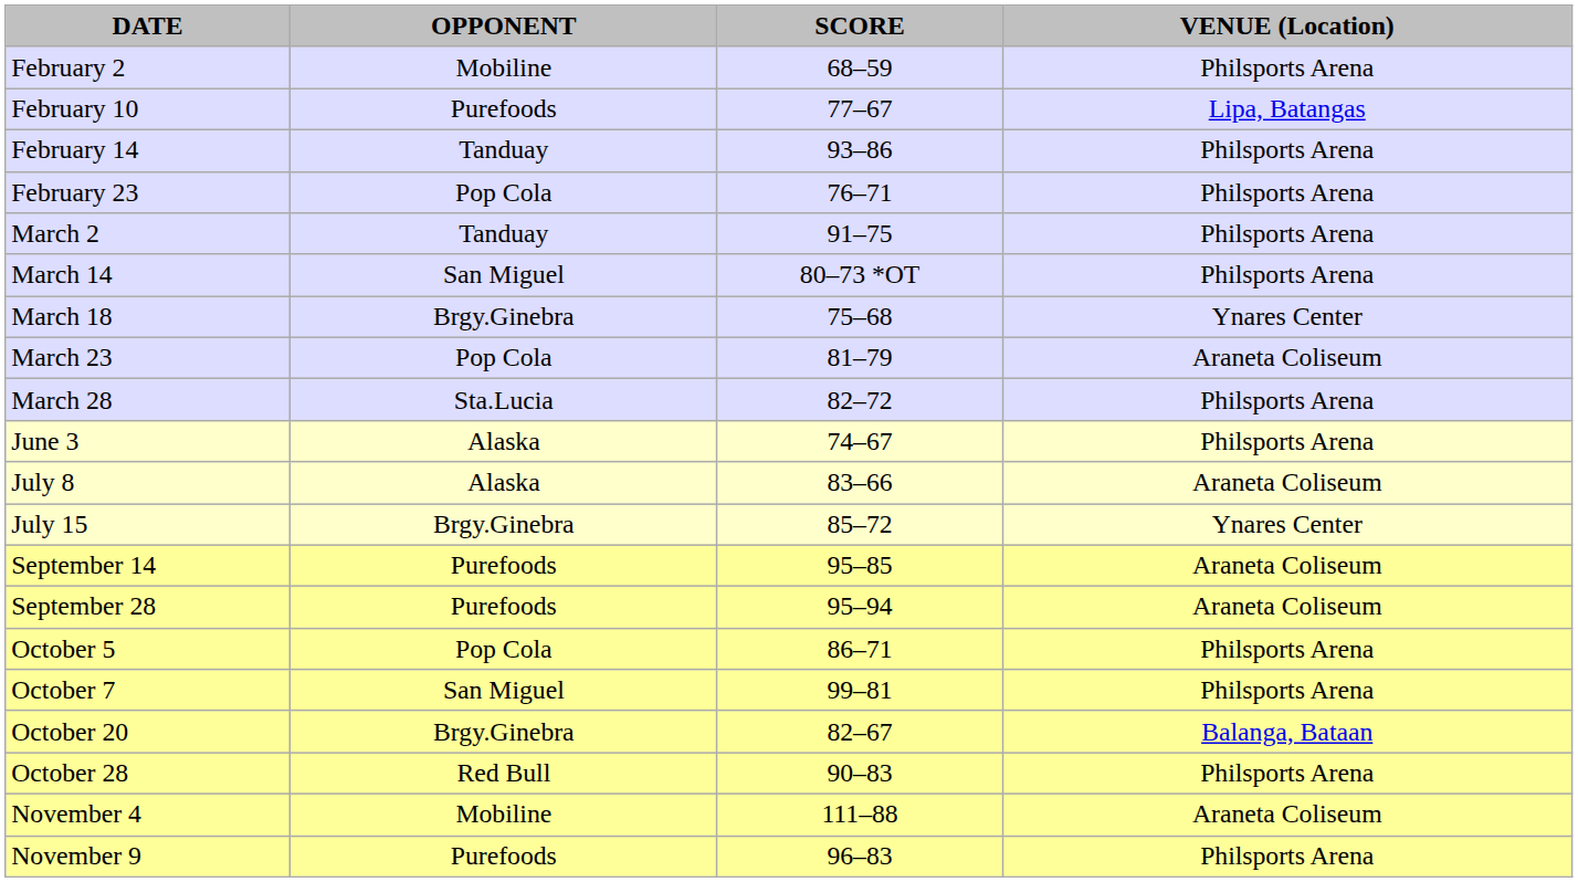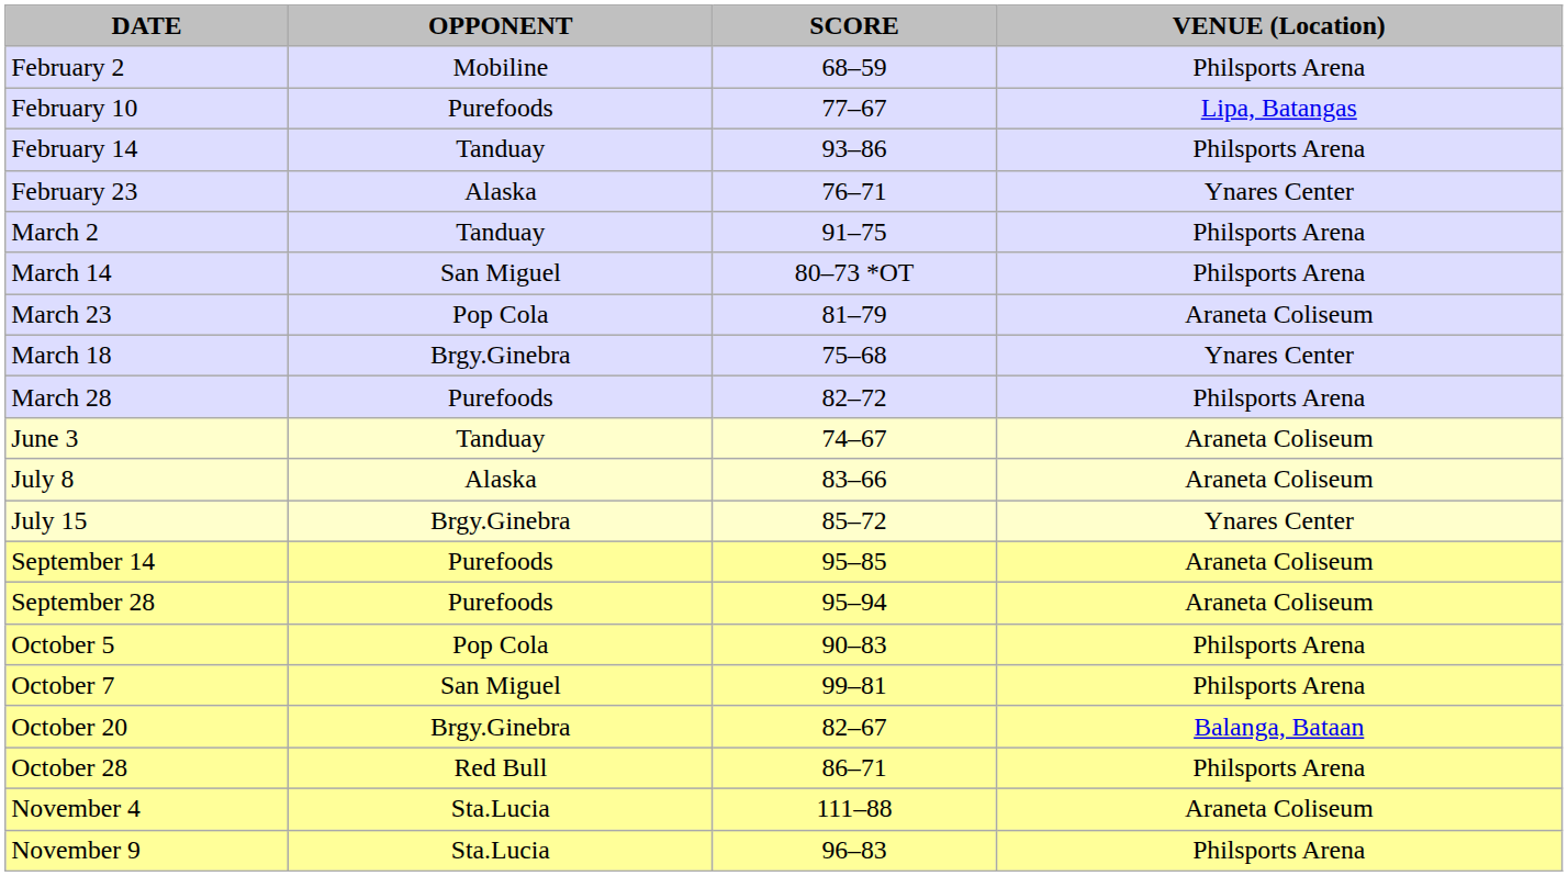February 23 | OPPONENT: Pop Cola -> Alaska
February 23 | VENUE (Location): Philsports Arena -> Ynares Center
rows swapped: March 18 <-> March 23
March 28 | OPPONENT: Sta.Lucia -> Purefoods
June 3 | OPPONENT: Alaska -> Tanduay
June 3 | VENUE (Location): Philsports Arena -> Araneta Coliseum
October 5 | SCORE: 86–71 -> 90–83
October 28 | SCORE: 90–83 -> 86–71
November 4 | OPPONENT: Mobiline -> Sta.Lucia
November 9 | OPPONENT: Purefoods -> Sta.Lucia
